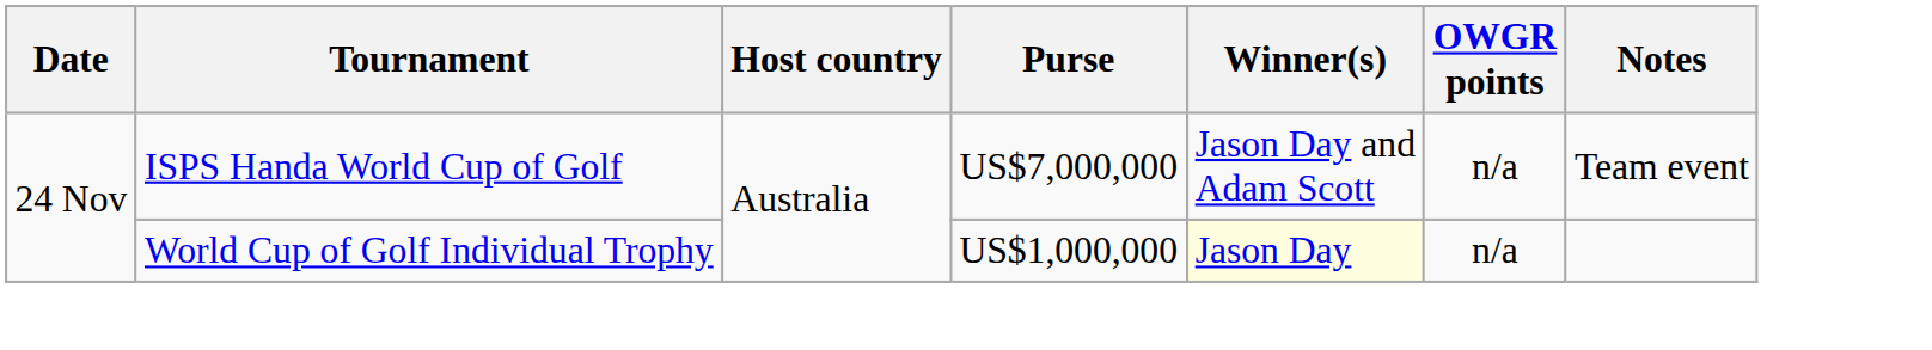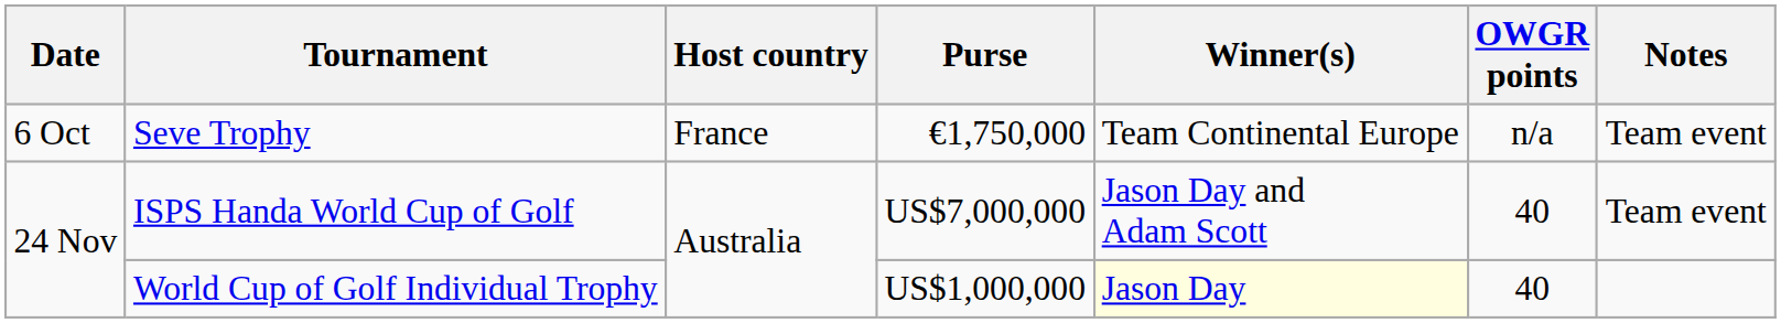+ row: 6 Oct | Seve Trophy | France | €1,750,000 | Team Continental Europe | n/a | Team event
ISPS Handa World Cup of Golf | OWGR points: n/a -> 40
World Cup of Golf Individual Trophy | OWGR points: n/a -> 40
